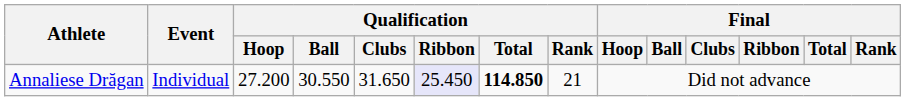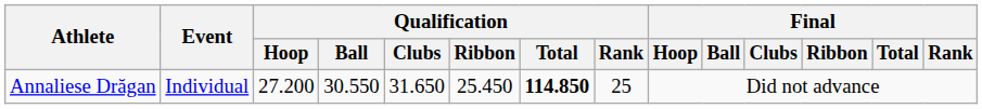Annaliese Drăgan | Qualification / Ribbon: lavender background -> no background
Annaliese Drăgan | Qualification / Rank: 21 -> 25
